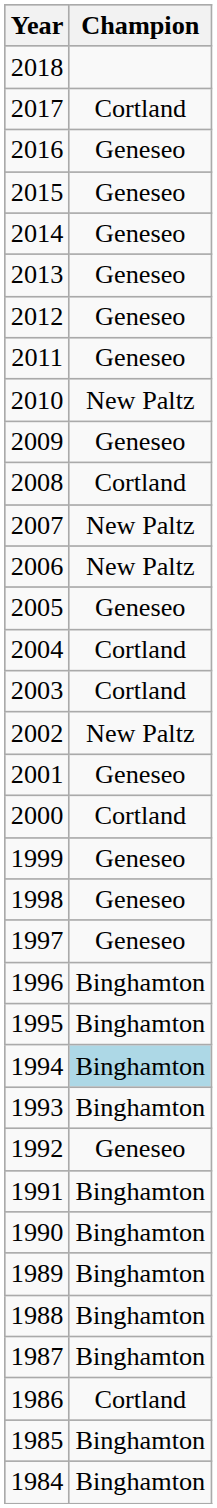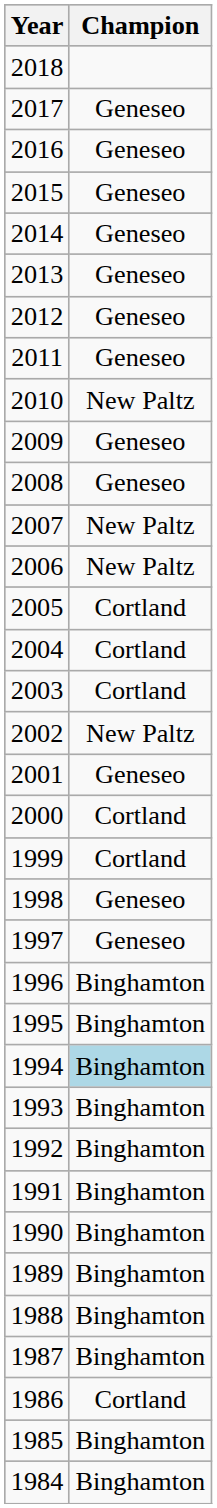2017 | Champion: Cortland -> Geneseo
2008 | Champion: Cortland -> Geneseo
2005 | Champion: Geneseo -> Cortland
1999 | Champion: Geneseo -> Cortland
1992 | Champion: Geneseo -> Binghamton
